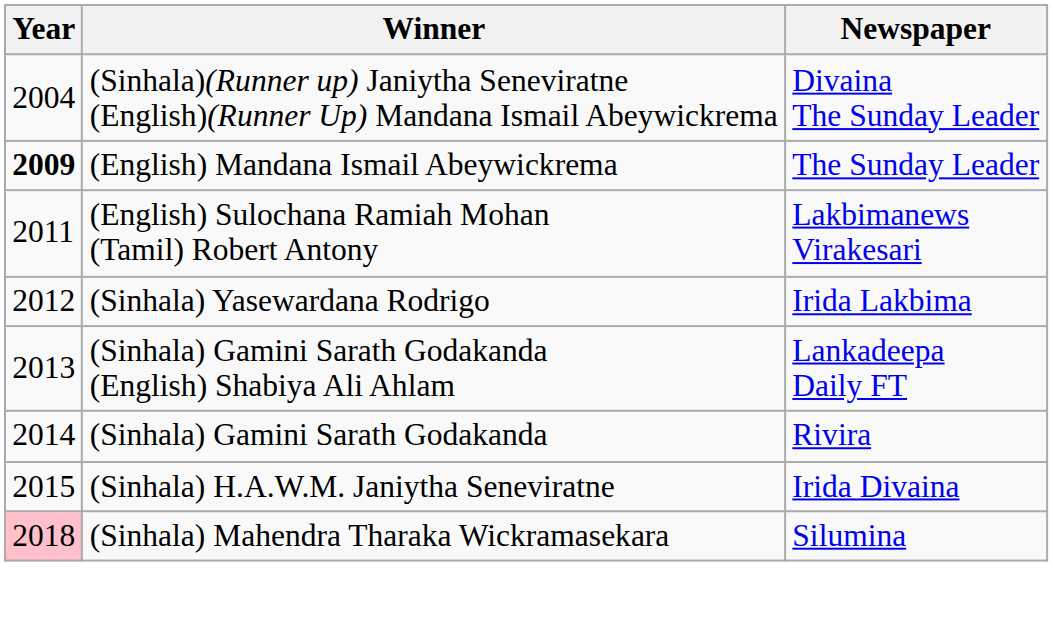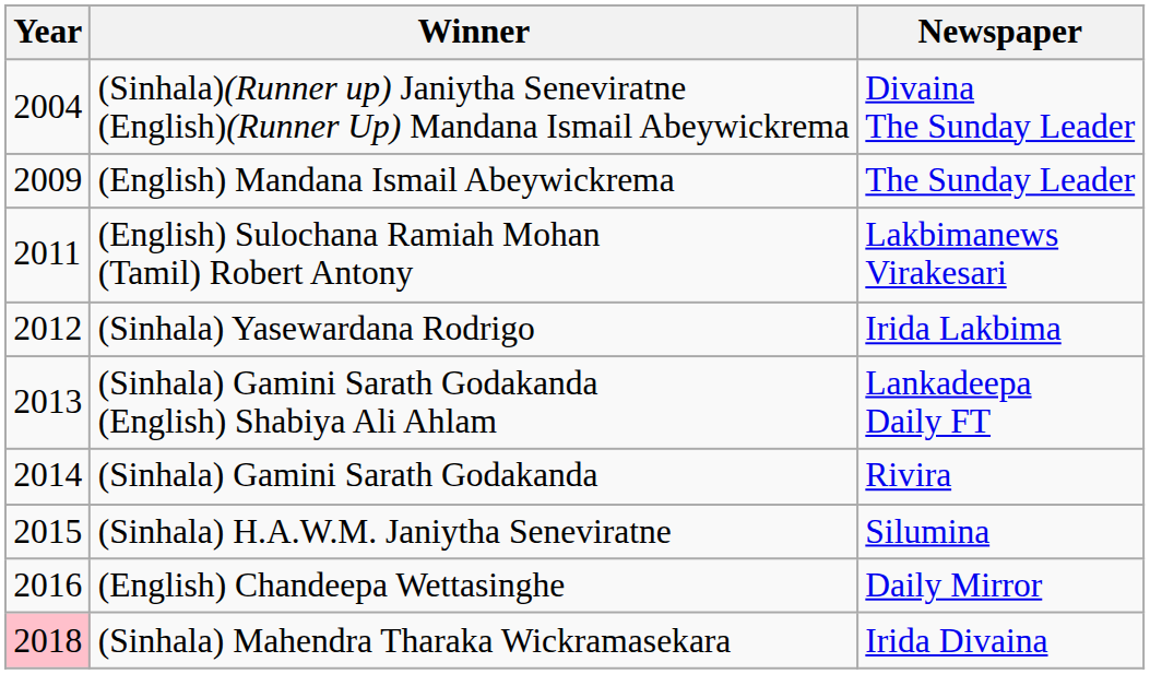(English) Mandana Ismail Abeywickrema | Year: bold -> normal
(Sinhala) H.A.W.M. Janiytha Seneviratne | Newspaper: Irida Divaina -> Silumina
+ row: 2016 | (English) Chandeepa Wettasinghe | Daily Mirror
(Sinhala) Mahendra Tharaka Wickramasekara | Newspaper: Silumina -> Irida Divaina
